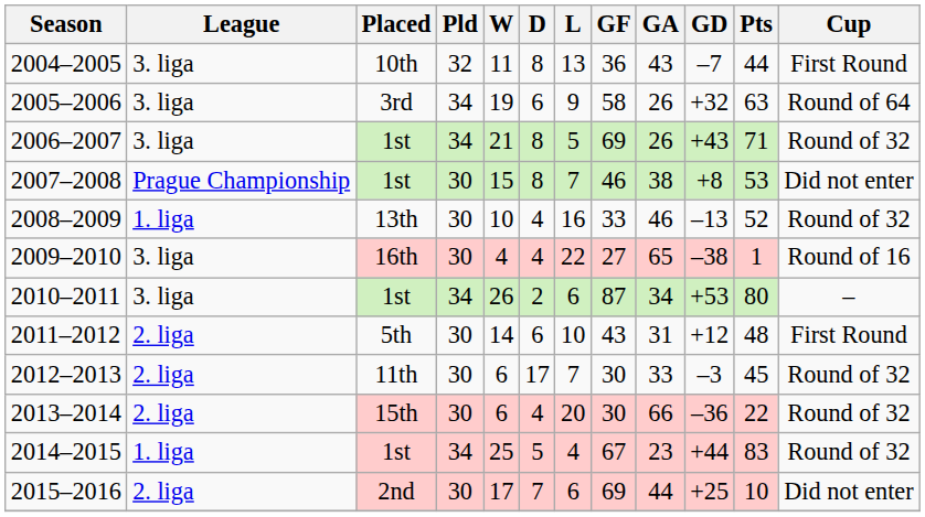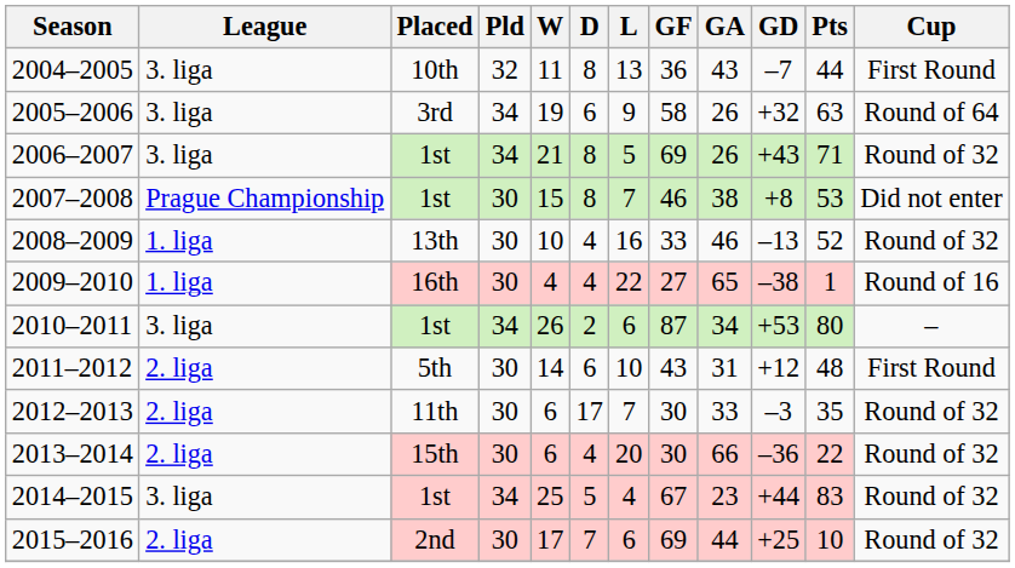2009–2010 | League: 3. liga -> 1. liga
2012–2013 | Pts: 45 -> 35
2014–2015 | League: 1. liga -> 3. liga
2015–2016 | Cup: Did not enter -> Round of 32
